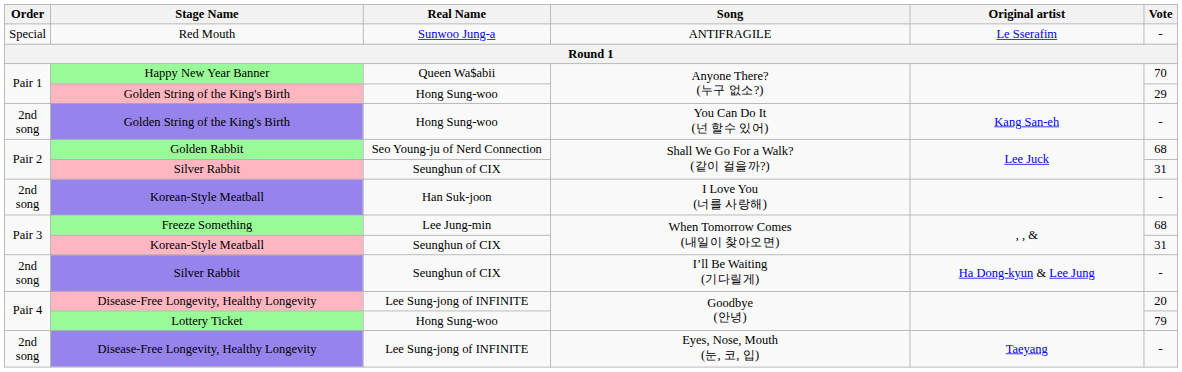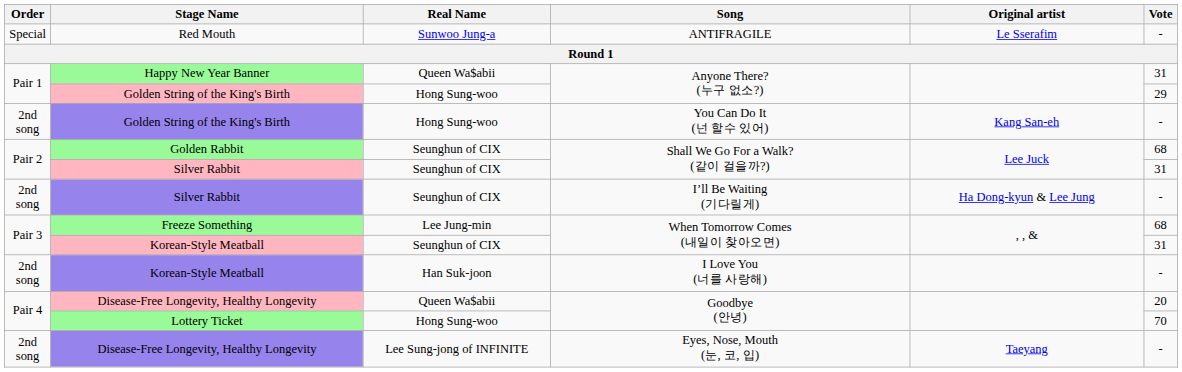Happy New Year Banner | Vote: 70 -> 31
Golden Rabbit | Real Name: Seo Young-ju of Nerd Connection -> Seunghun of CIX
rows swapped: Silver Rabbit / I’ll Be Waiting (기다릴게) <-> Korean-Style Meatball / I Love You (너를 사랑해)
Disease-Free Longevity, Healthy Longevity / Goodbye (안녕) | Real Name: Lee Sung-jong of INFINITE -> Queen Wa$abii
Lottery Ticket | Vote: 79 -> 70
